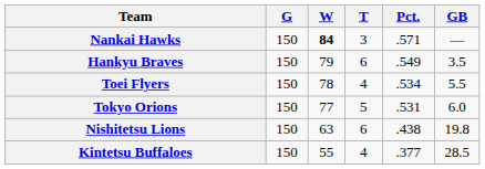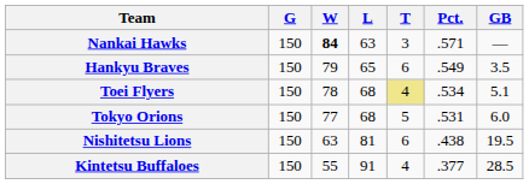+ column: L | 63 | 65 | 68 | 68 | 81 | 91
Toei Flyers | T: no background -> khaki background
Toei Flyers | GB: 5.5 -> 5.1
Nishitetsu Lions | GB: 19.8 -> 19.5
